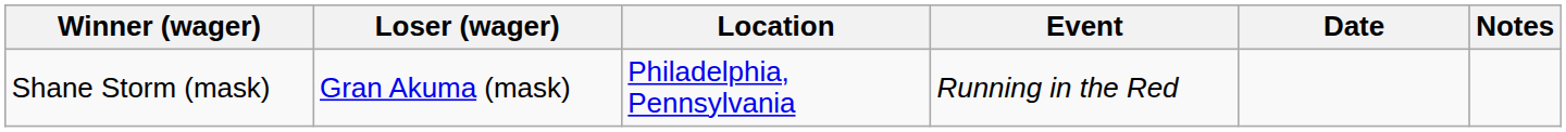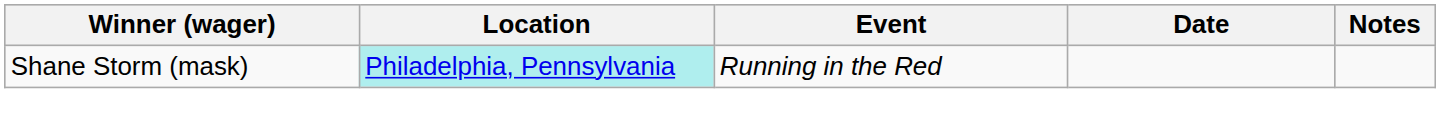- column: Loser (wager) | Gran Akuma (mask)
Shane Storm (mask) | Location: no background -> paleturquoise background
